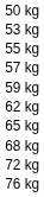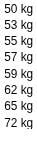- row: 68 kg
- row: 76 kg
